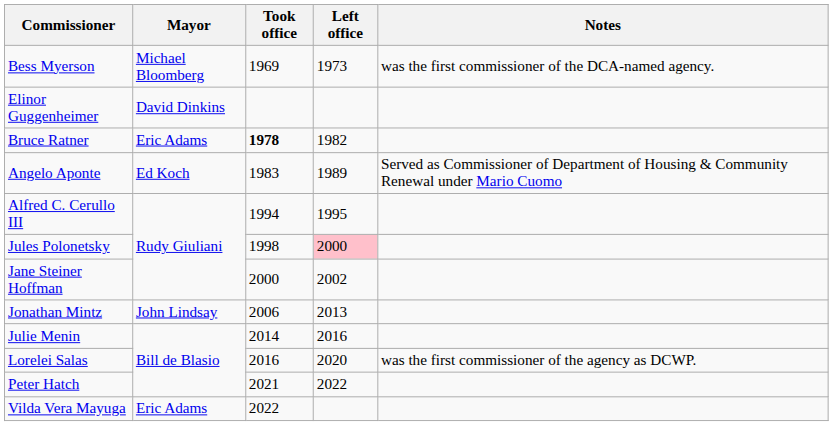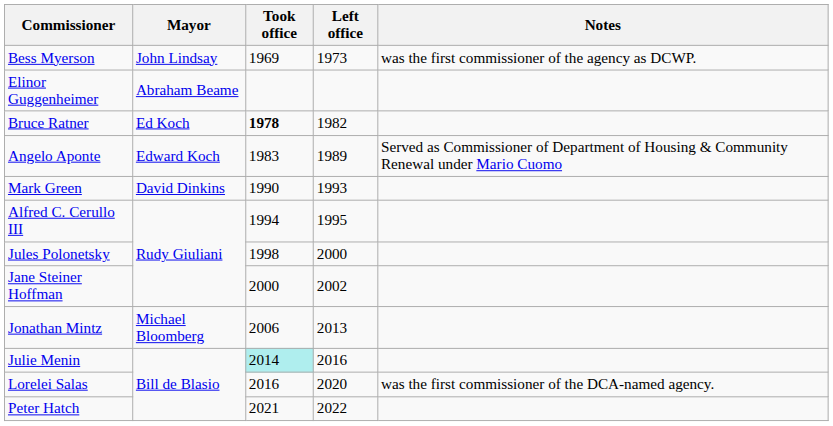Bess Myerson | Mayor: Michael Bloomberg -> John Lindsay
Bess Myerson | Notes: was the first commissioner of the DCA-named agency. -> was the first commissioner of the agency as DCWP.
Elinor Guggenheimer | Mayor: David Dinkins -> Abraham Beame
Bruce Ratner | Mayor: Eric Adams -> Ed Koch
Angelo Aponte | Mayor: Ed Koch -> Edward Koch
+ row: Mark Green | David Dinkins | 1990 | 1993
Jules Polonetsky | Left office: pink background -> no background
Jonathan Mintz | Mayor: John Lindsay -> Michael Bloomberg
Julie Menin | Took office: no background -> paleturquoise background
Lorelei Salas | Notes: was the first commissioner of the agency as DCWP. -> was the first commissioner of the DCA-named agency.
- row: Vilda Vera Mayuga | Eric Adams | 2022
